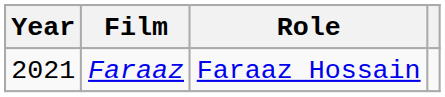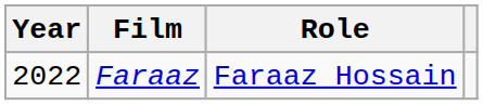Faraaz | Year: 2021 -> 2022
